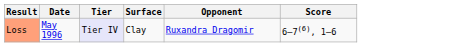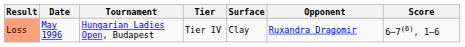+ column: Tournament | Hungarian Ladies Open, Budapest
Loss | Tier: lavender background -> no background
